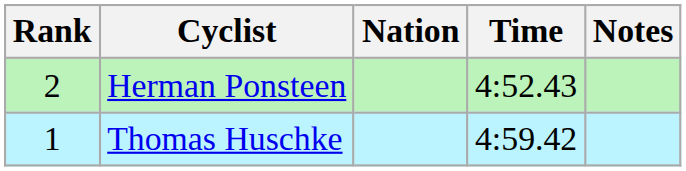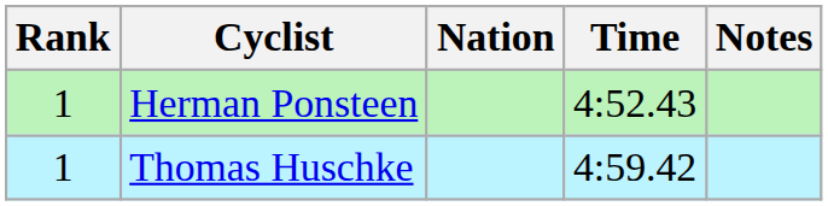Herman Ponsteen | Rank: 2 -> 1
